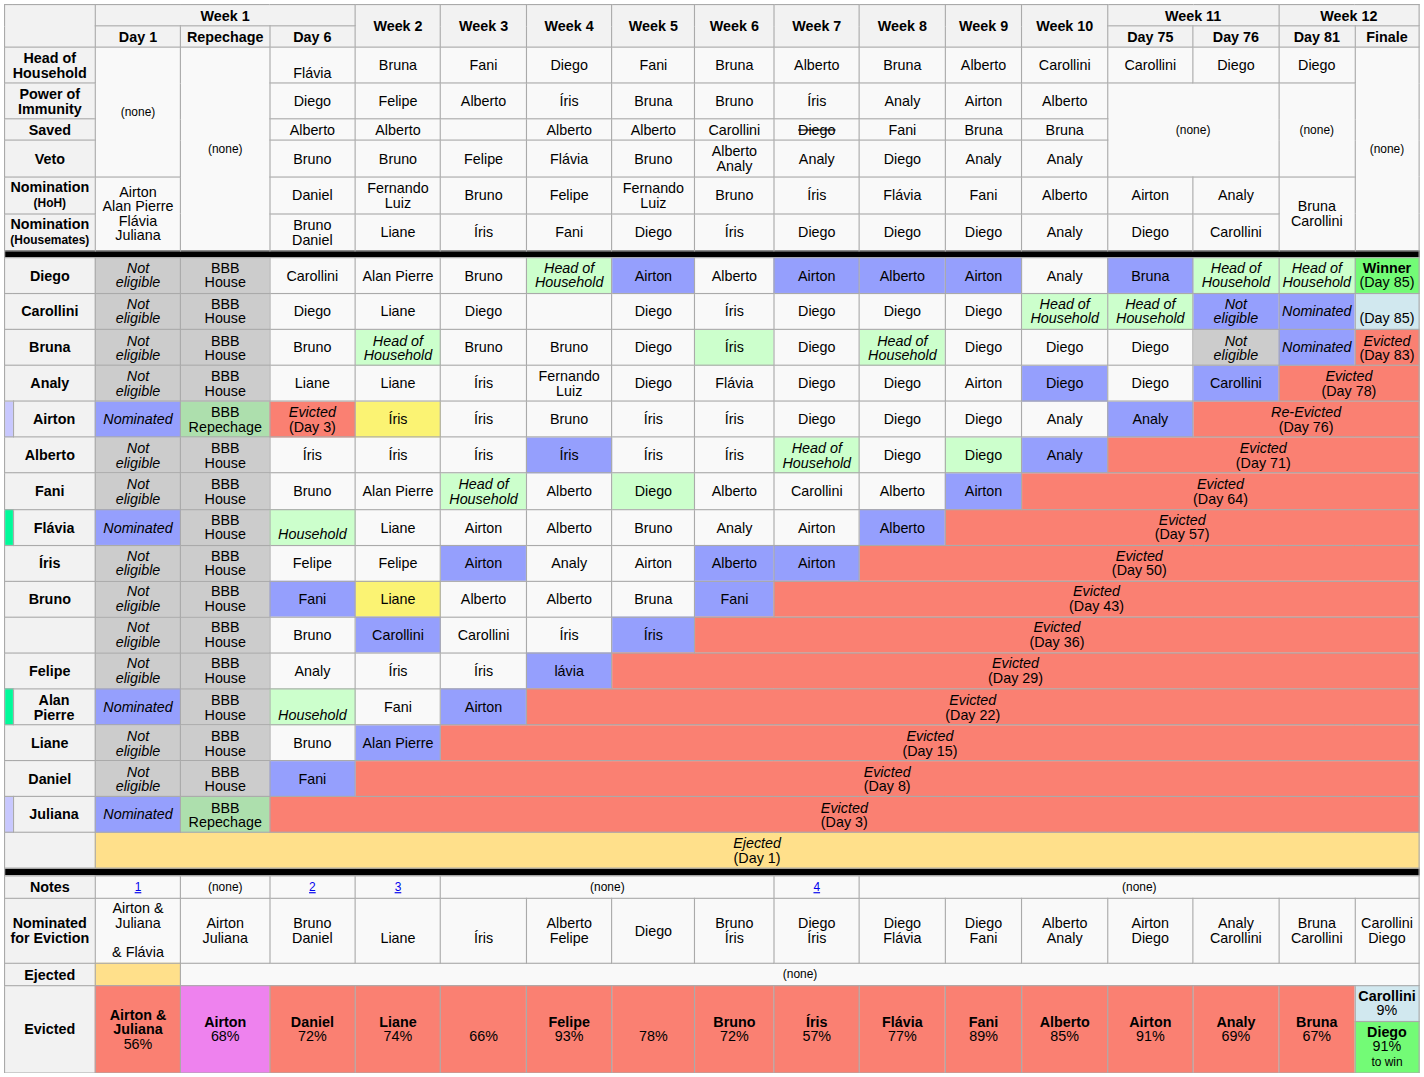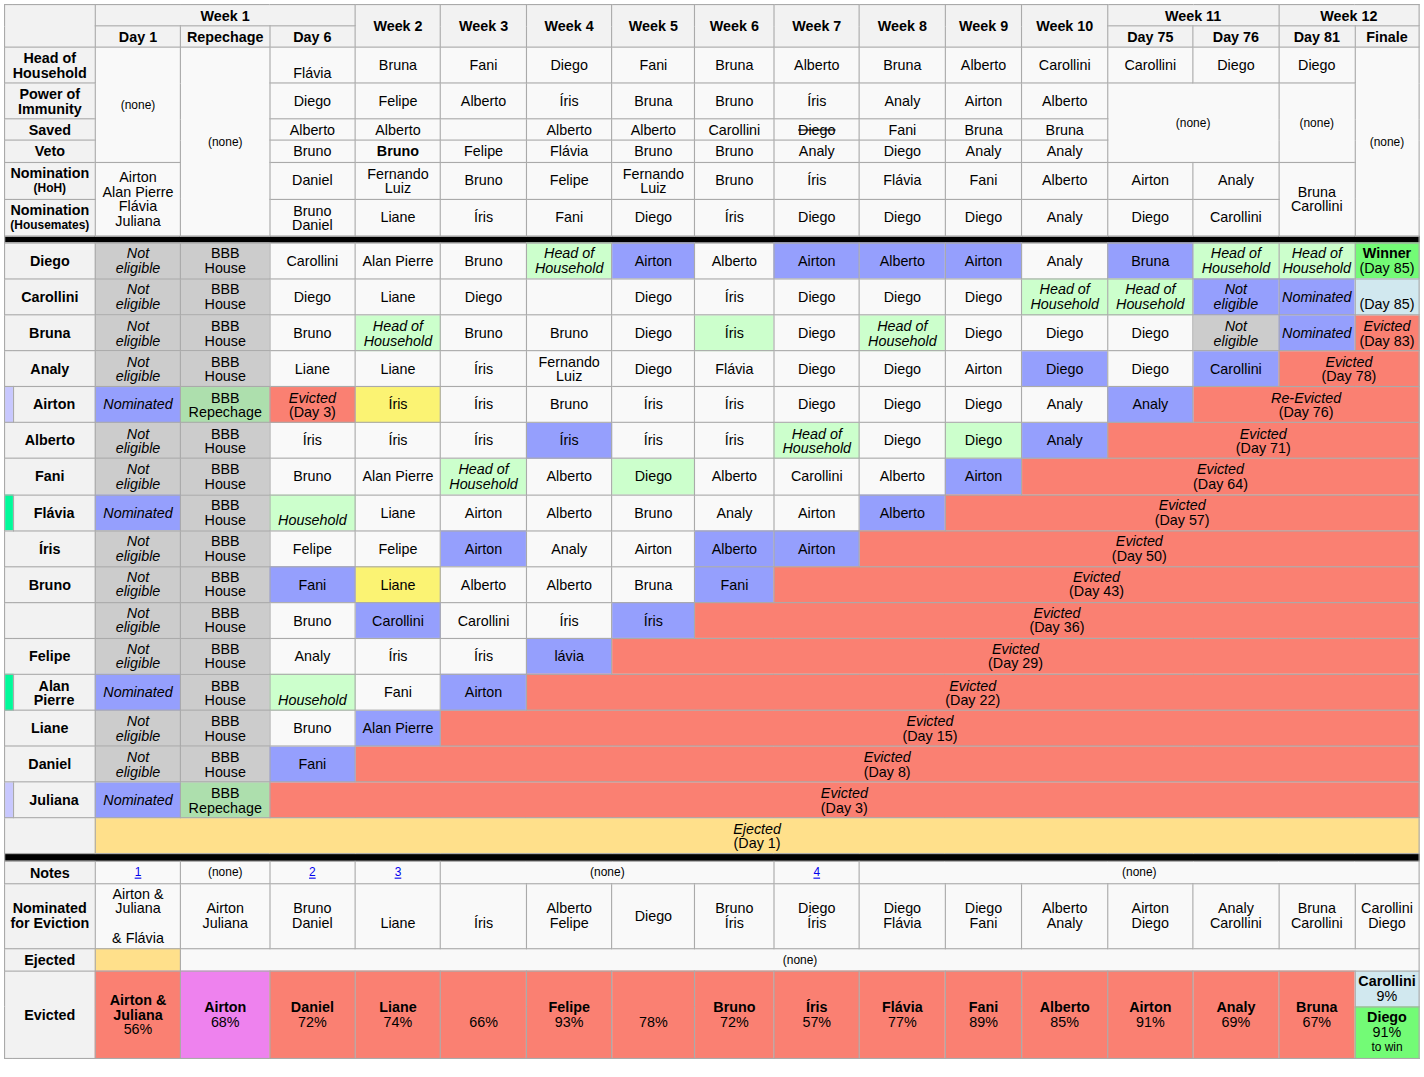Veto | Week 2: normal -> bold
Veto | Week 6: Alberto Analy -> Bruno
